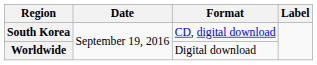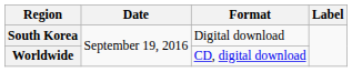South Korea | Format: CD, digital download -> Digital download
Worldwide | Format: Digital download -> CD, digital download
